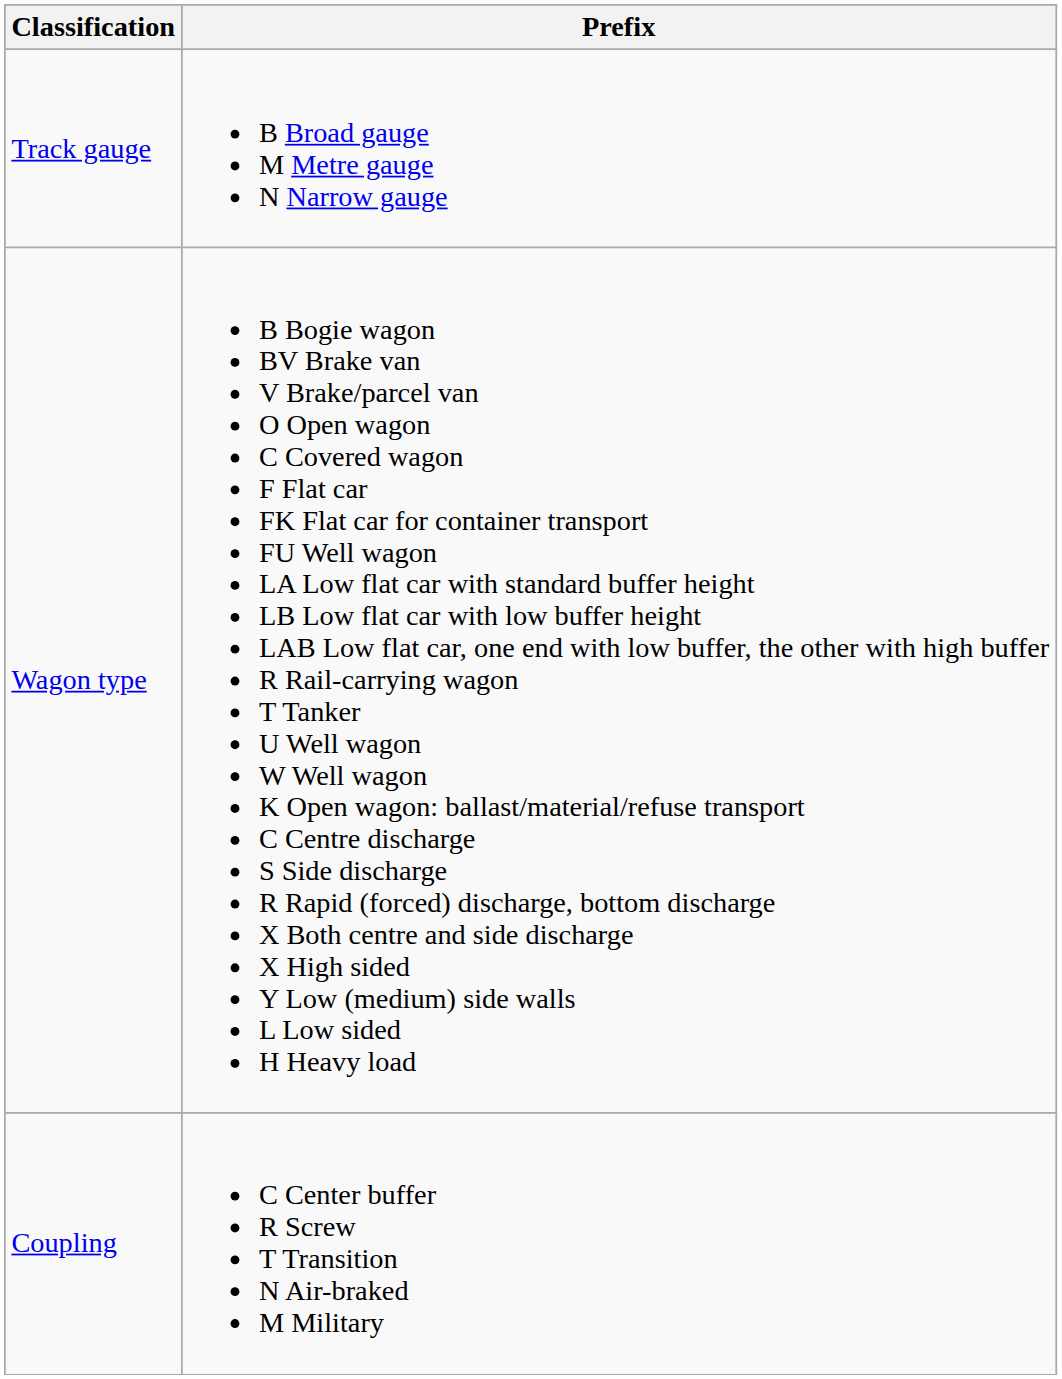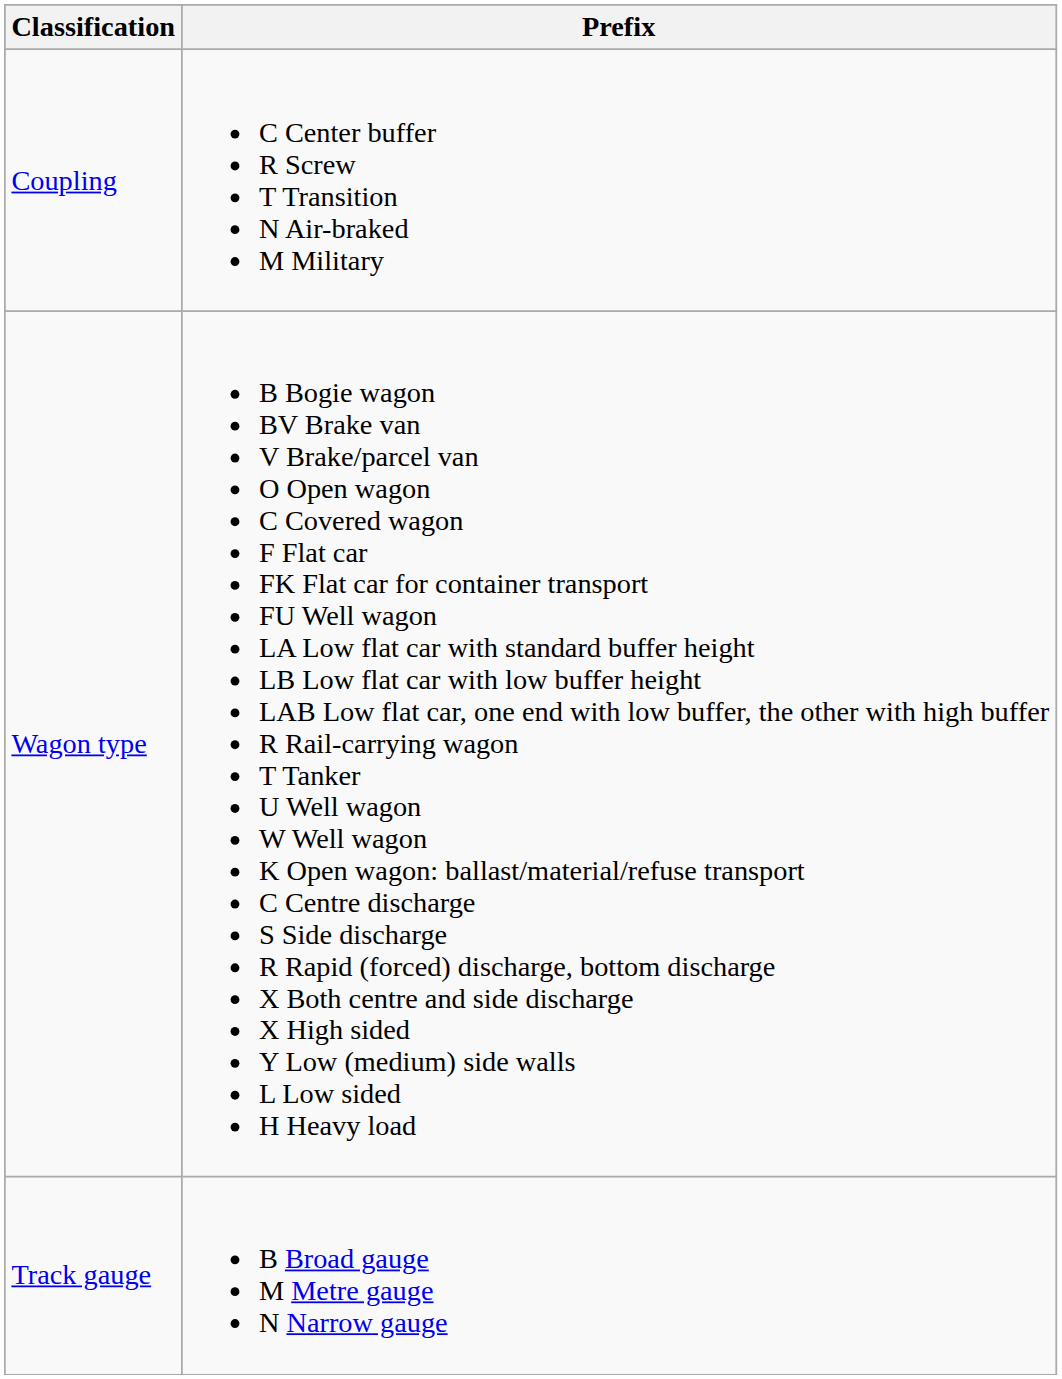rows swapped: Track gauge <-> Coupling
